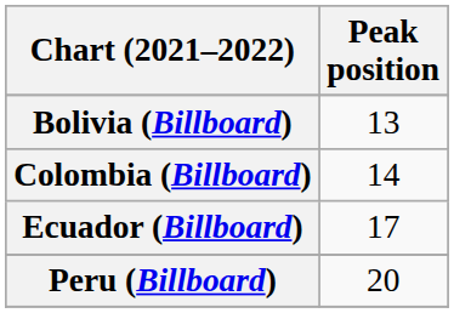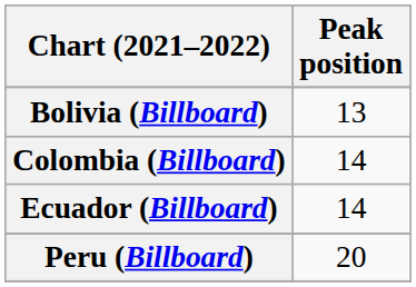Ecuador (Billboard) | Peak position: 17 -> 14
